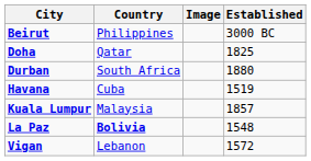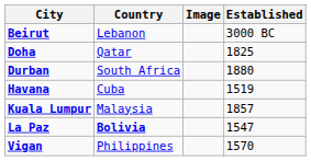Beirut | Country: Philippines -> Lebanon
La Paz | Established: 1548 -> 1547
Vigan | Country: Lebanon -> Philippines
Vigan | Established: 1572 -> 1570
